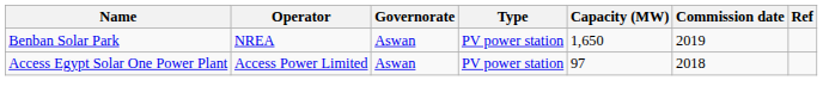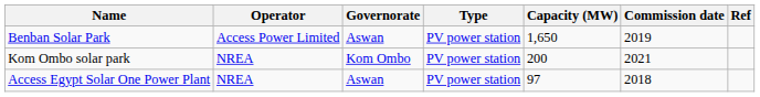Benban Solar Park | Operator: NREA -> Access Power Limited
+ row: Kom Ombo solar park | NREA | Kom Ombo | PV power station | 200 | 2021
Access Egypt Solar One Power Plant | Operator: Access Power Limited -> NREA
